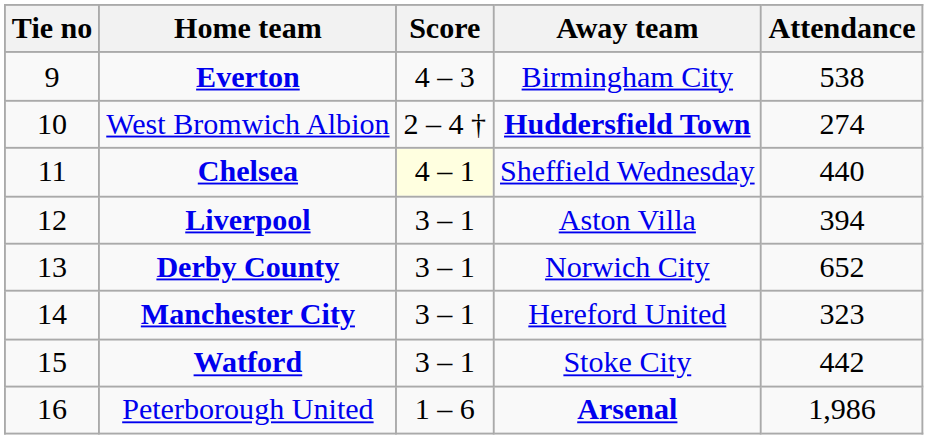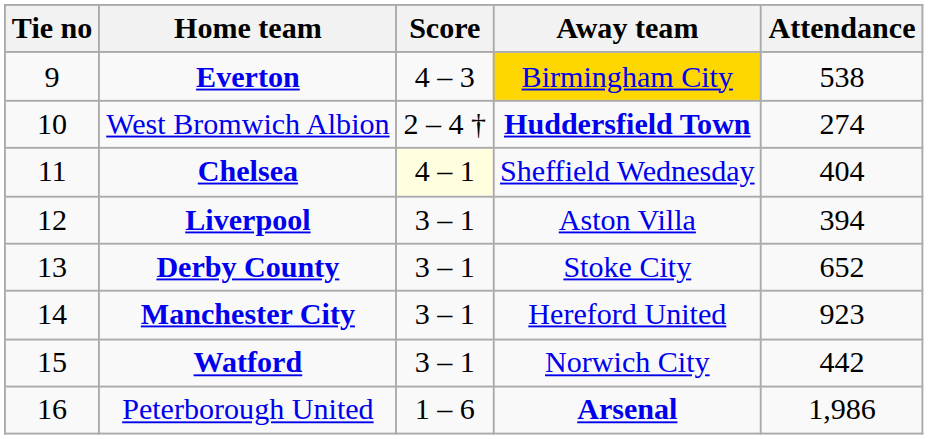Everton | Away team: no background -> gold background
Chelsea | Attendance: 440 -> 404
Derby County | Away team: Norwich City -> Stoke City
Manchester City | Attendance: 323 -> 923
Watford | Away team: Stoke City -> Norwich City
